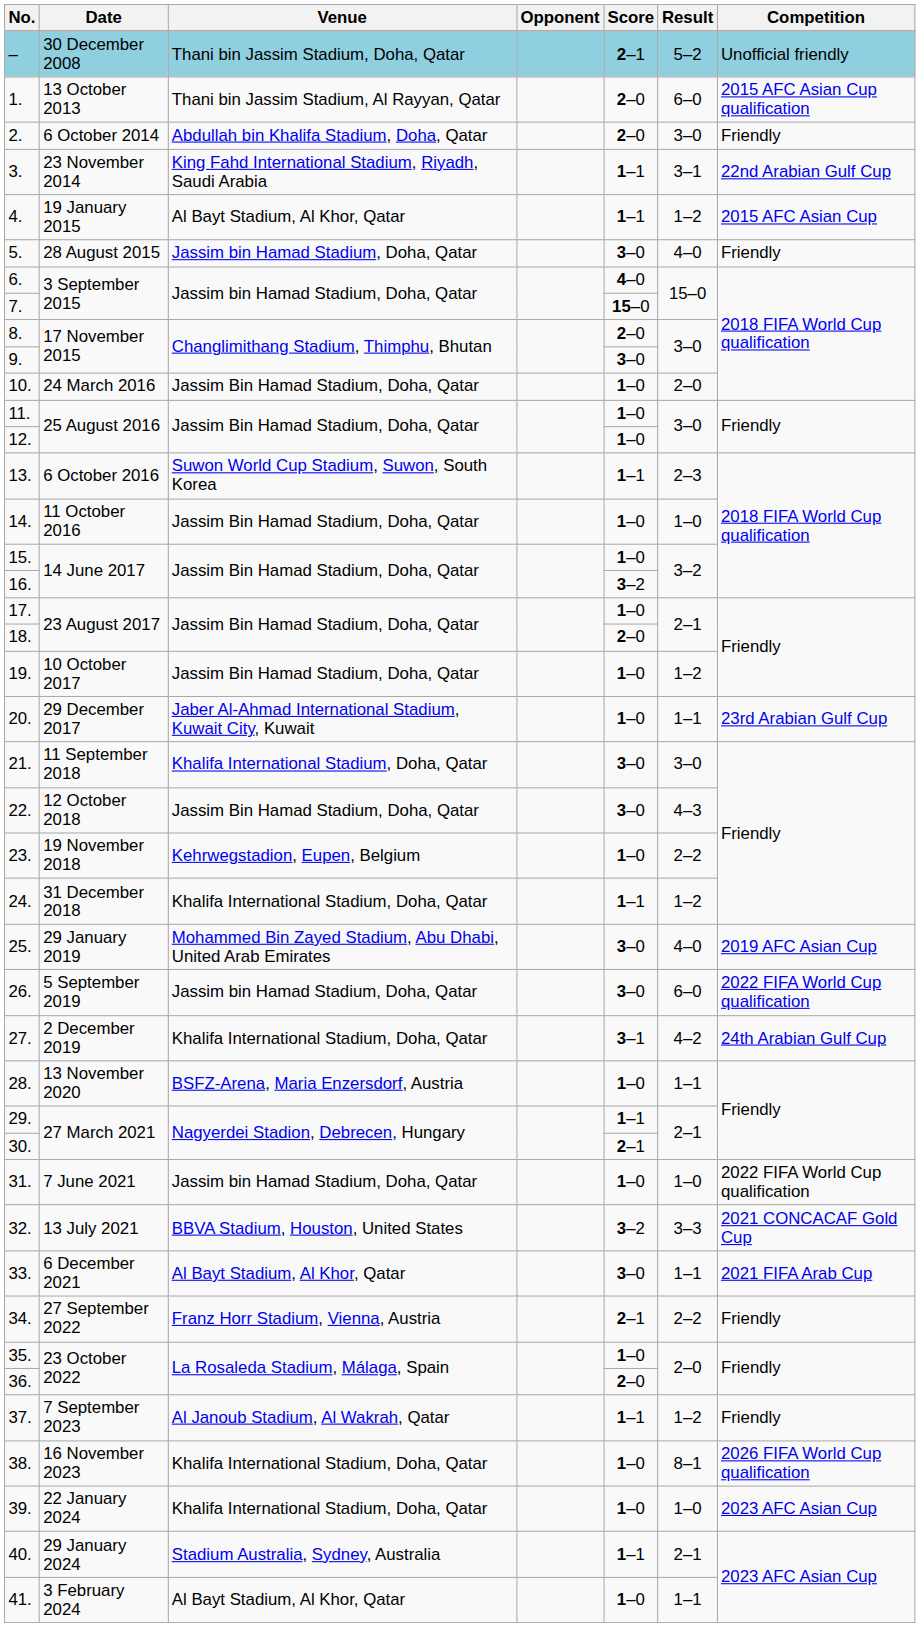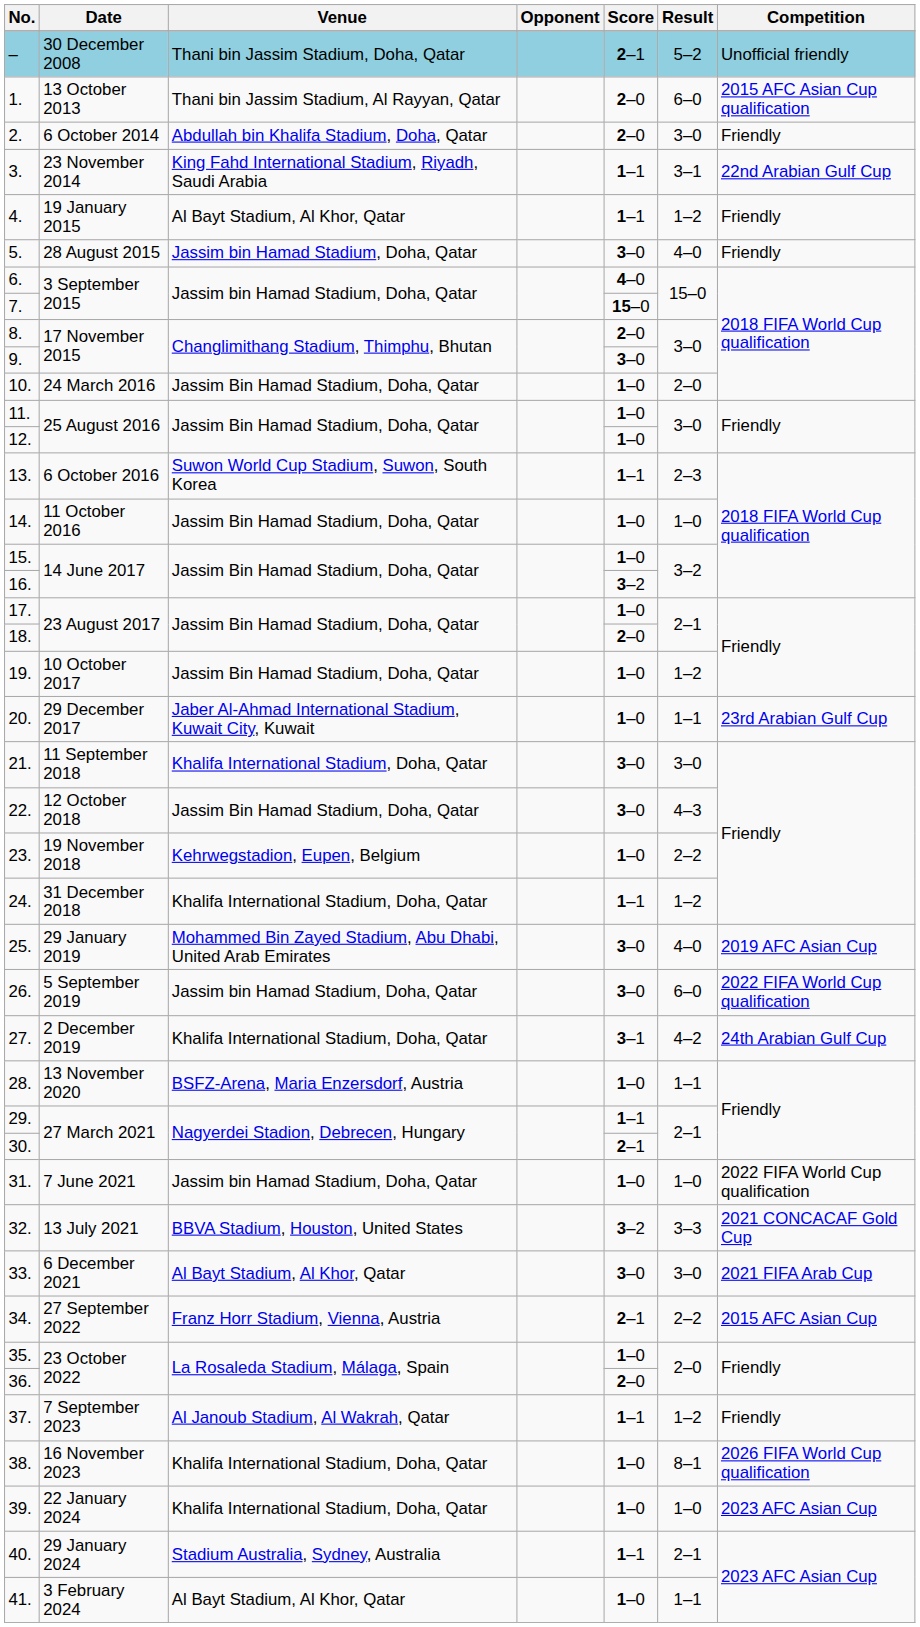4. | Competition: 2015 AFC Asian Cup -> Friendly
33. | Result: 1–1 -> 3–0
34. | Competition: Friendly -> 2015 AFC Asian Cup
